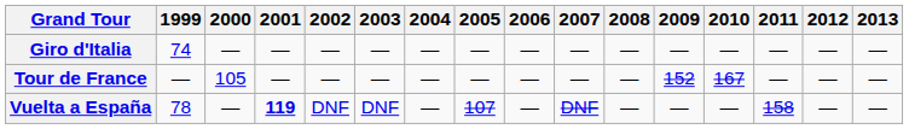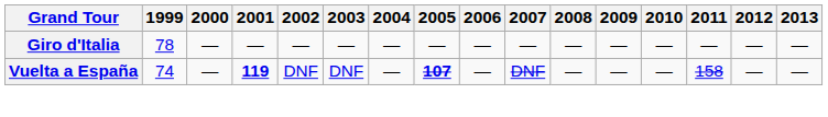Giro d'Italia | 1999: 74 -> 78
- row: Tour de France | — | 105 | — | — | — | — | — | — | — | — | 152 | 167 | — | — | —
Vuelta a España | 1999: 78 -> 74
Vuelta a España | 2005: normal -> bold
